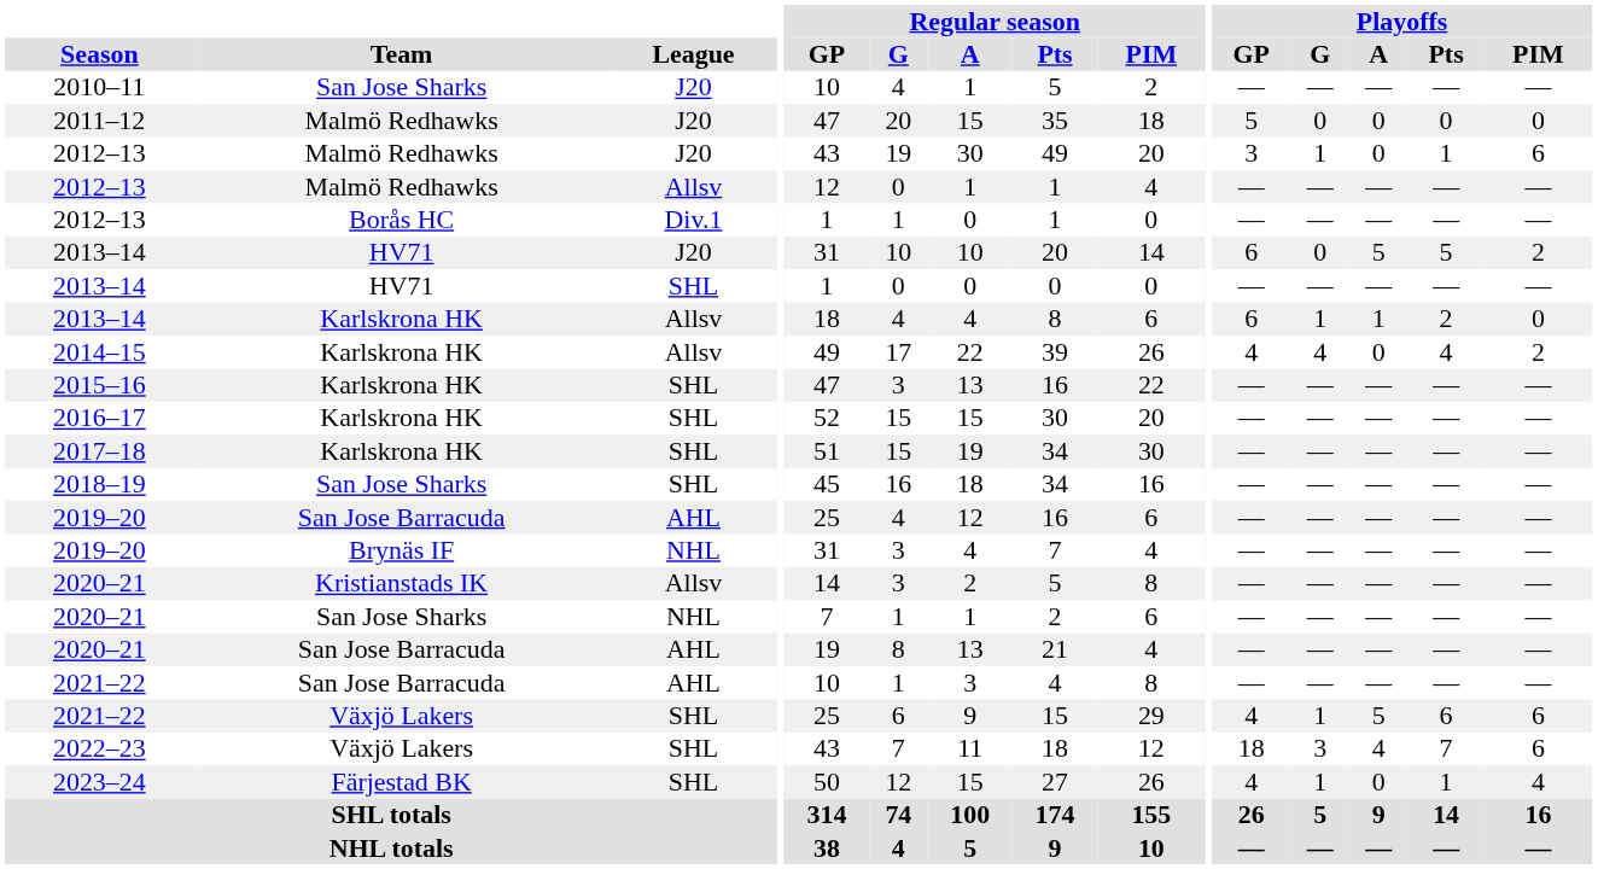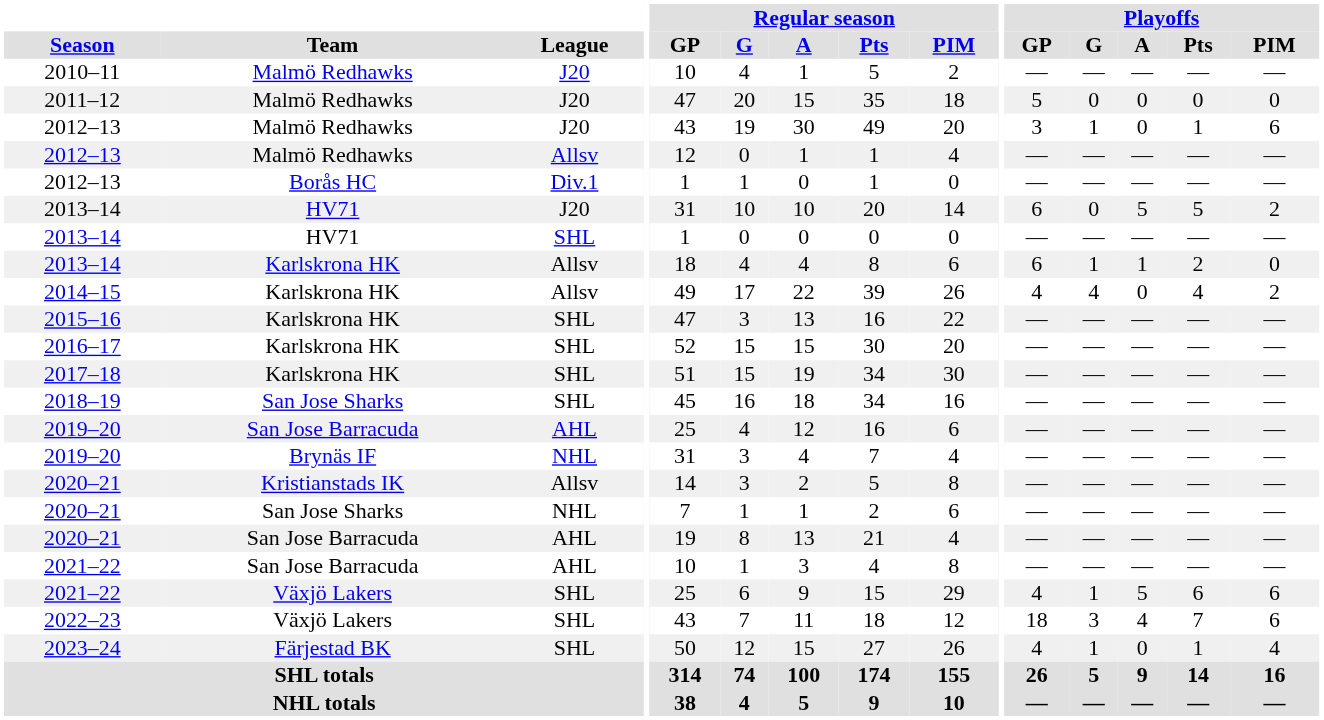2010–11 | Team: San Jose Sharks -> Malmö Redhawks
